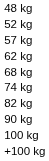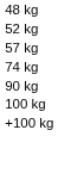- row: 62 kg
- row: 68 kg
- row: 82 kg
